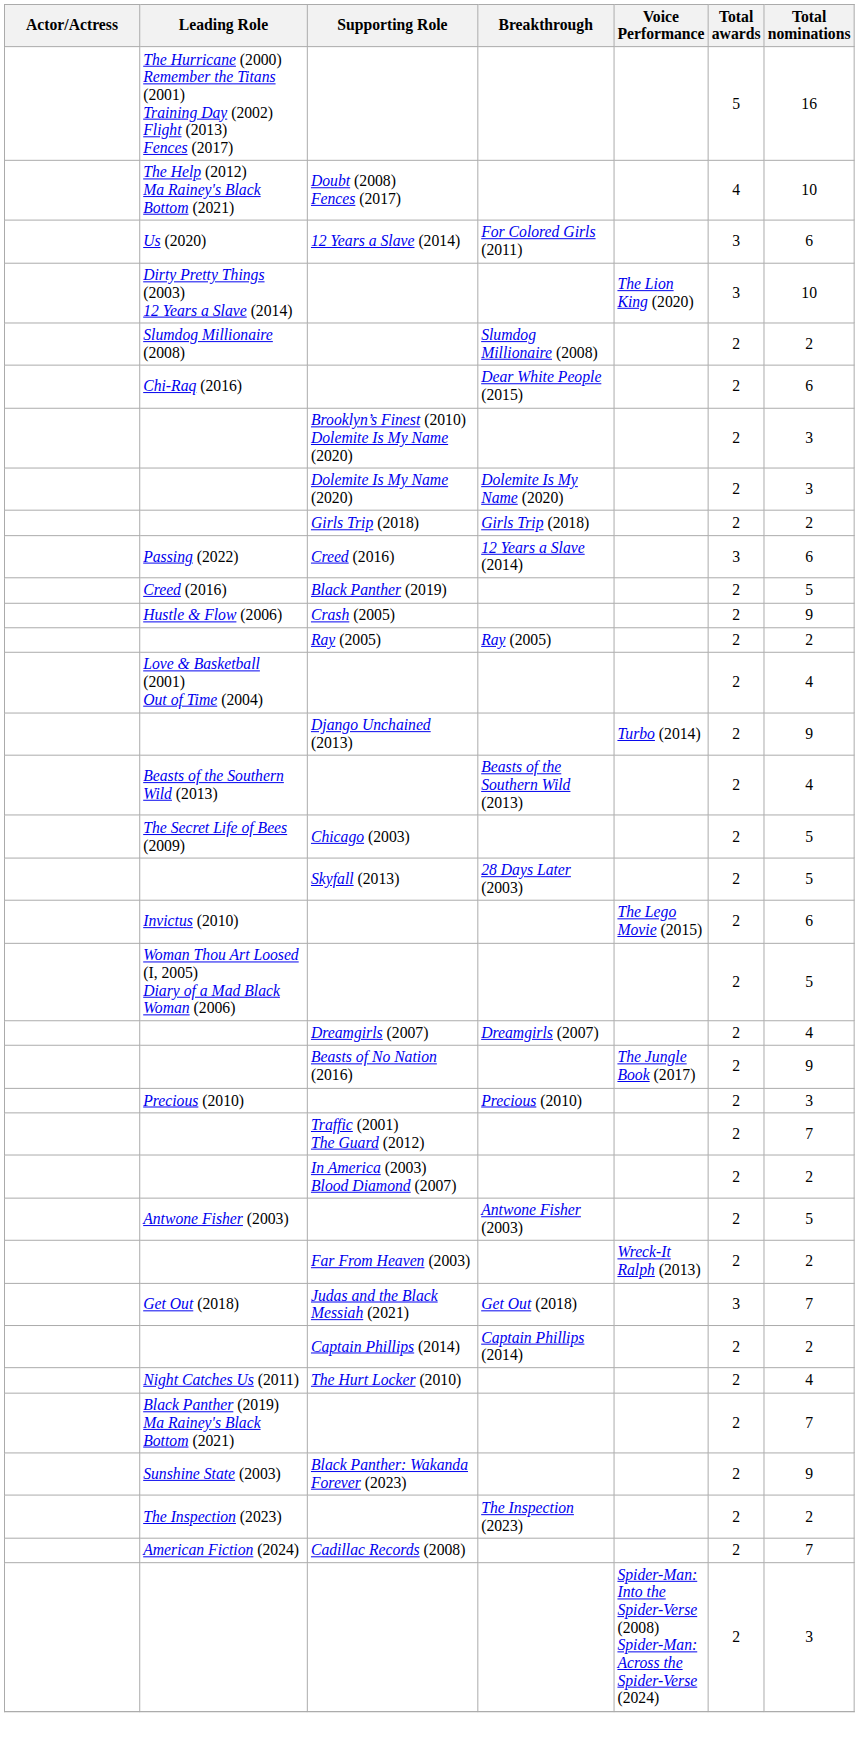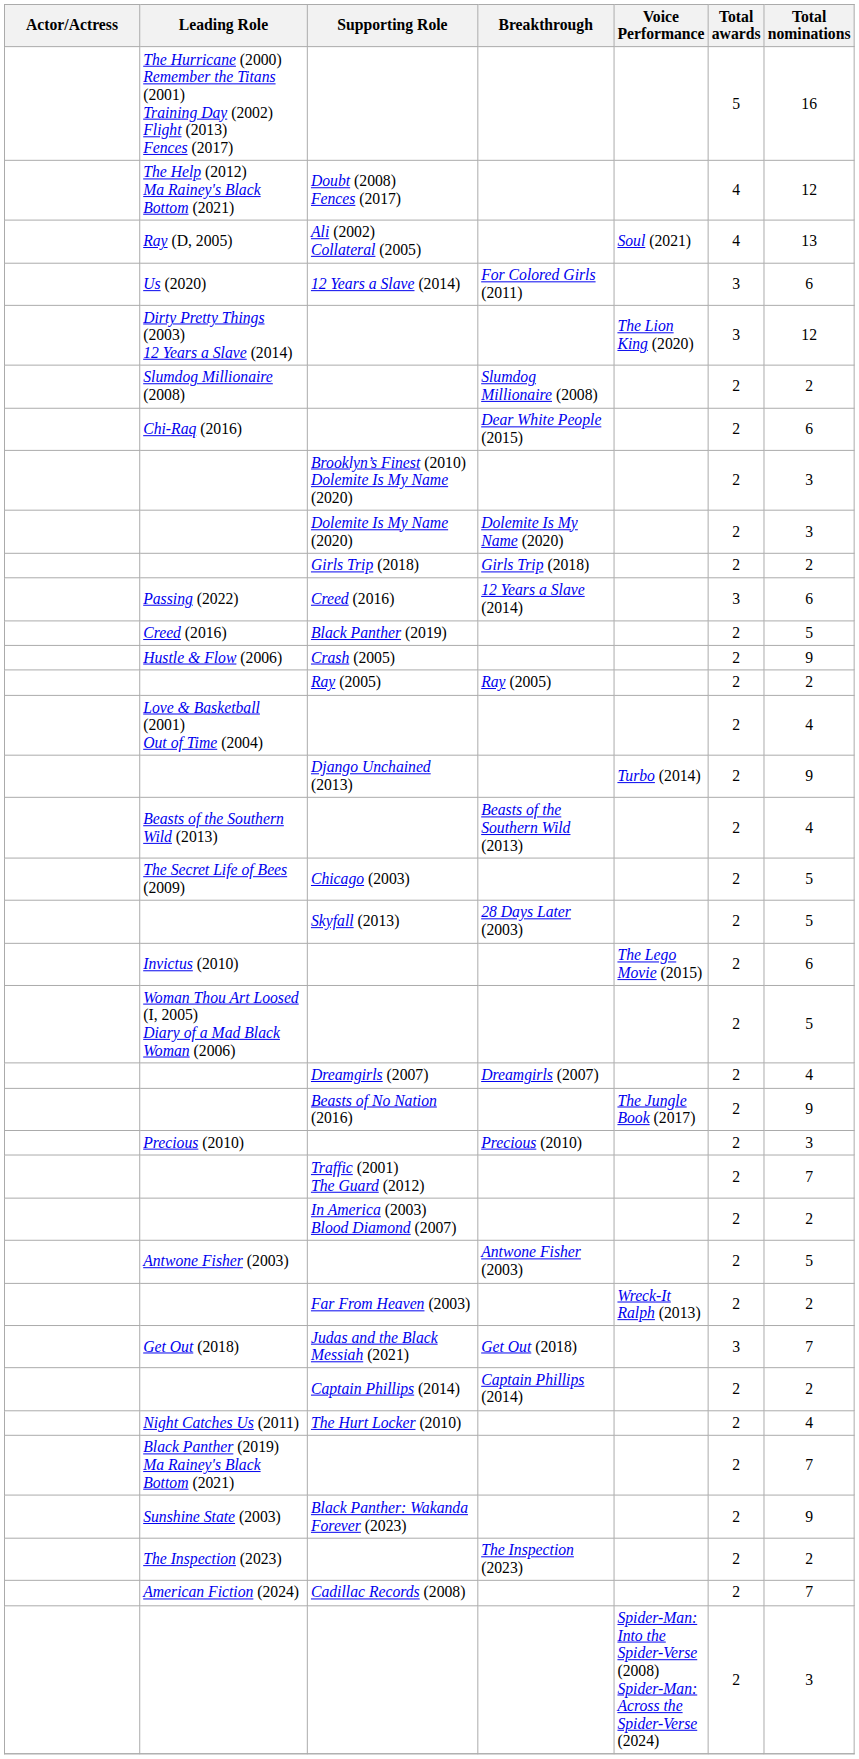The Help (2012) Ma Rainey's Black Bottom (2021) | Total nominations: 10 -> 12
+ row: Ray (D, 2005) | Ali (2002) Collateral (2005) | Soul (2021) | 4 | 13
Dirty Pretty Things (2003) 12 Years a Slave (2014) | Total nominations: 10 -> 12
